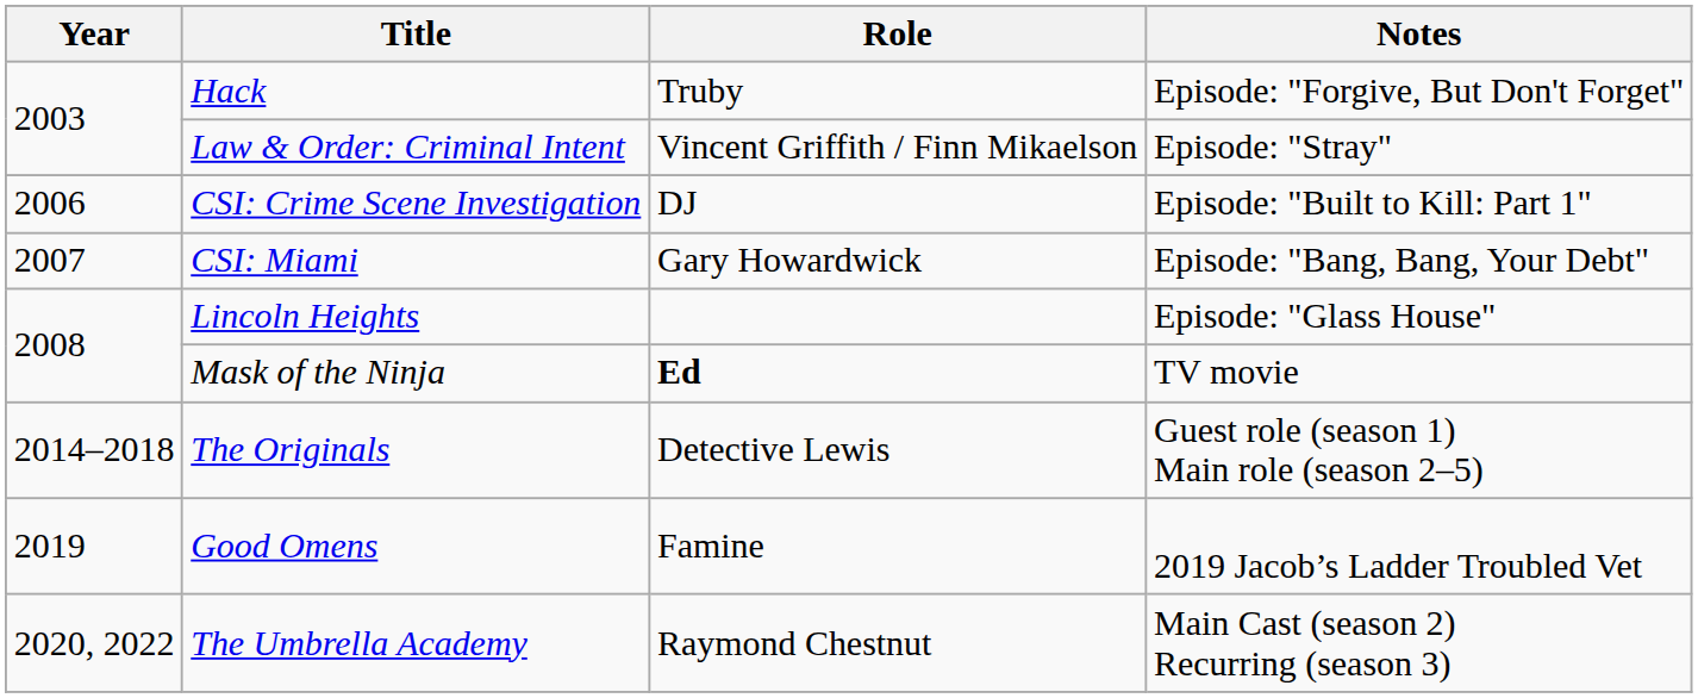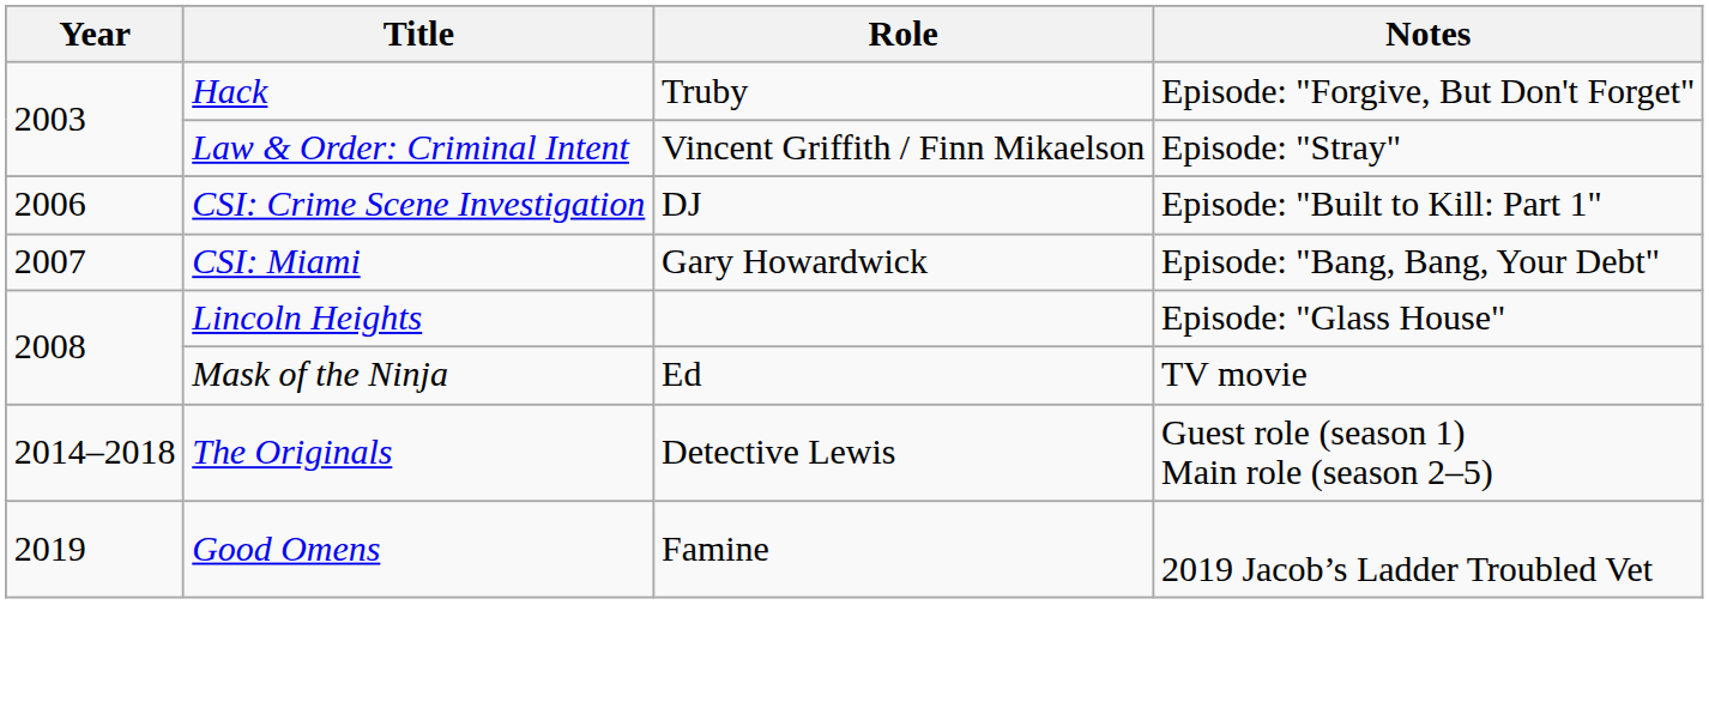Mask of the Ninja | Role: bold -> normal
- row: 2020, 2022 | The Umbrella Academy | Raymond Chestnut | Main Cast (season 2) Recurring (season 3)
